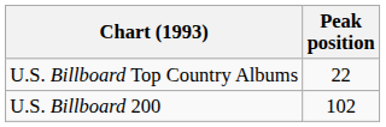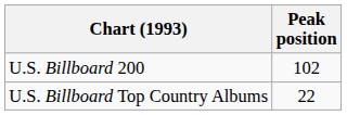rows swapped: U.S. Billboard Top Country Albums <-> U.S. Billboard 200
